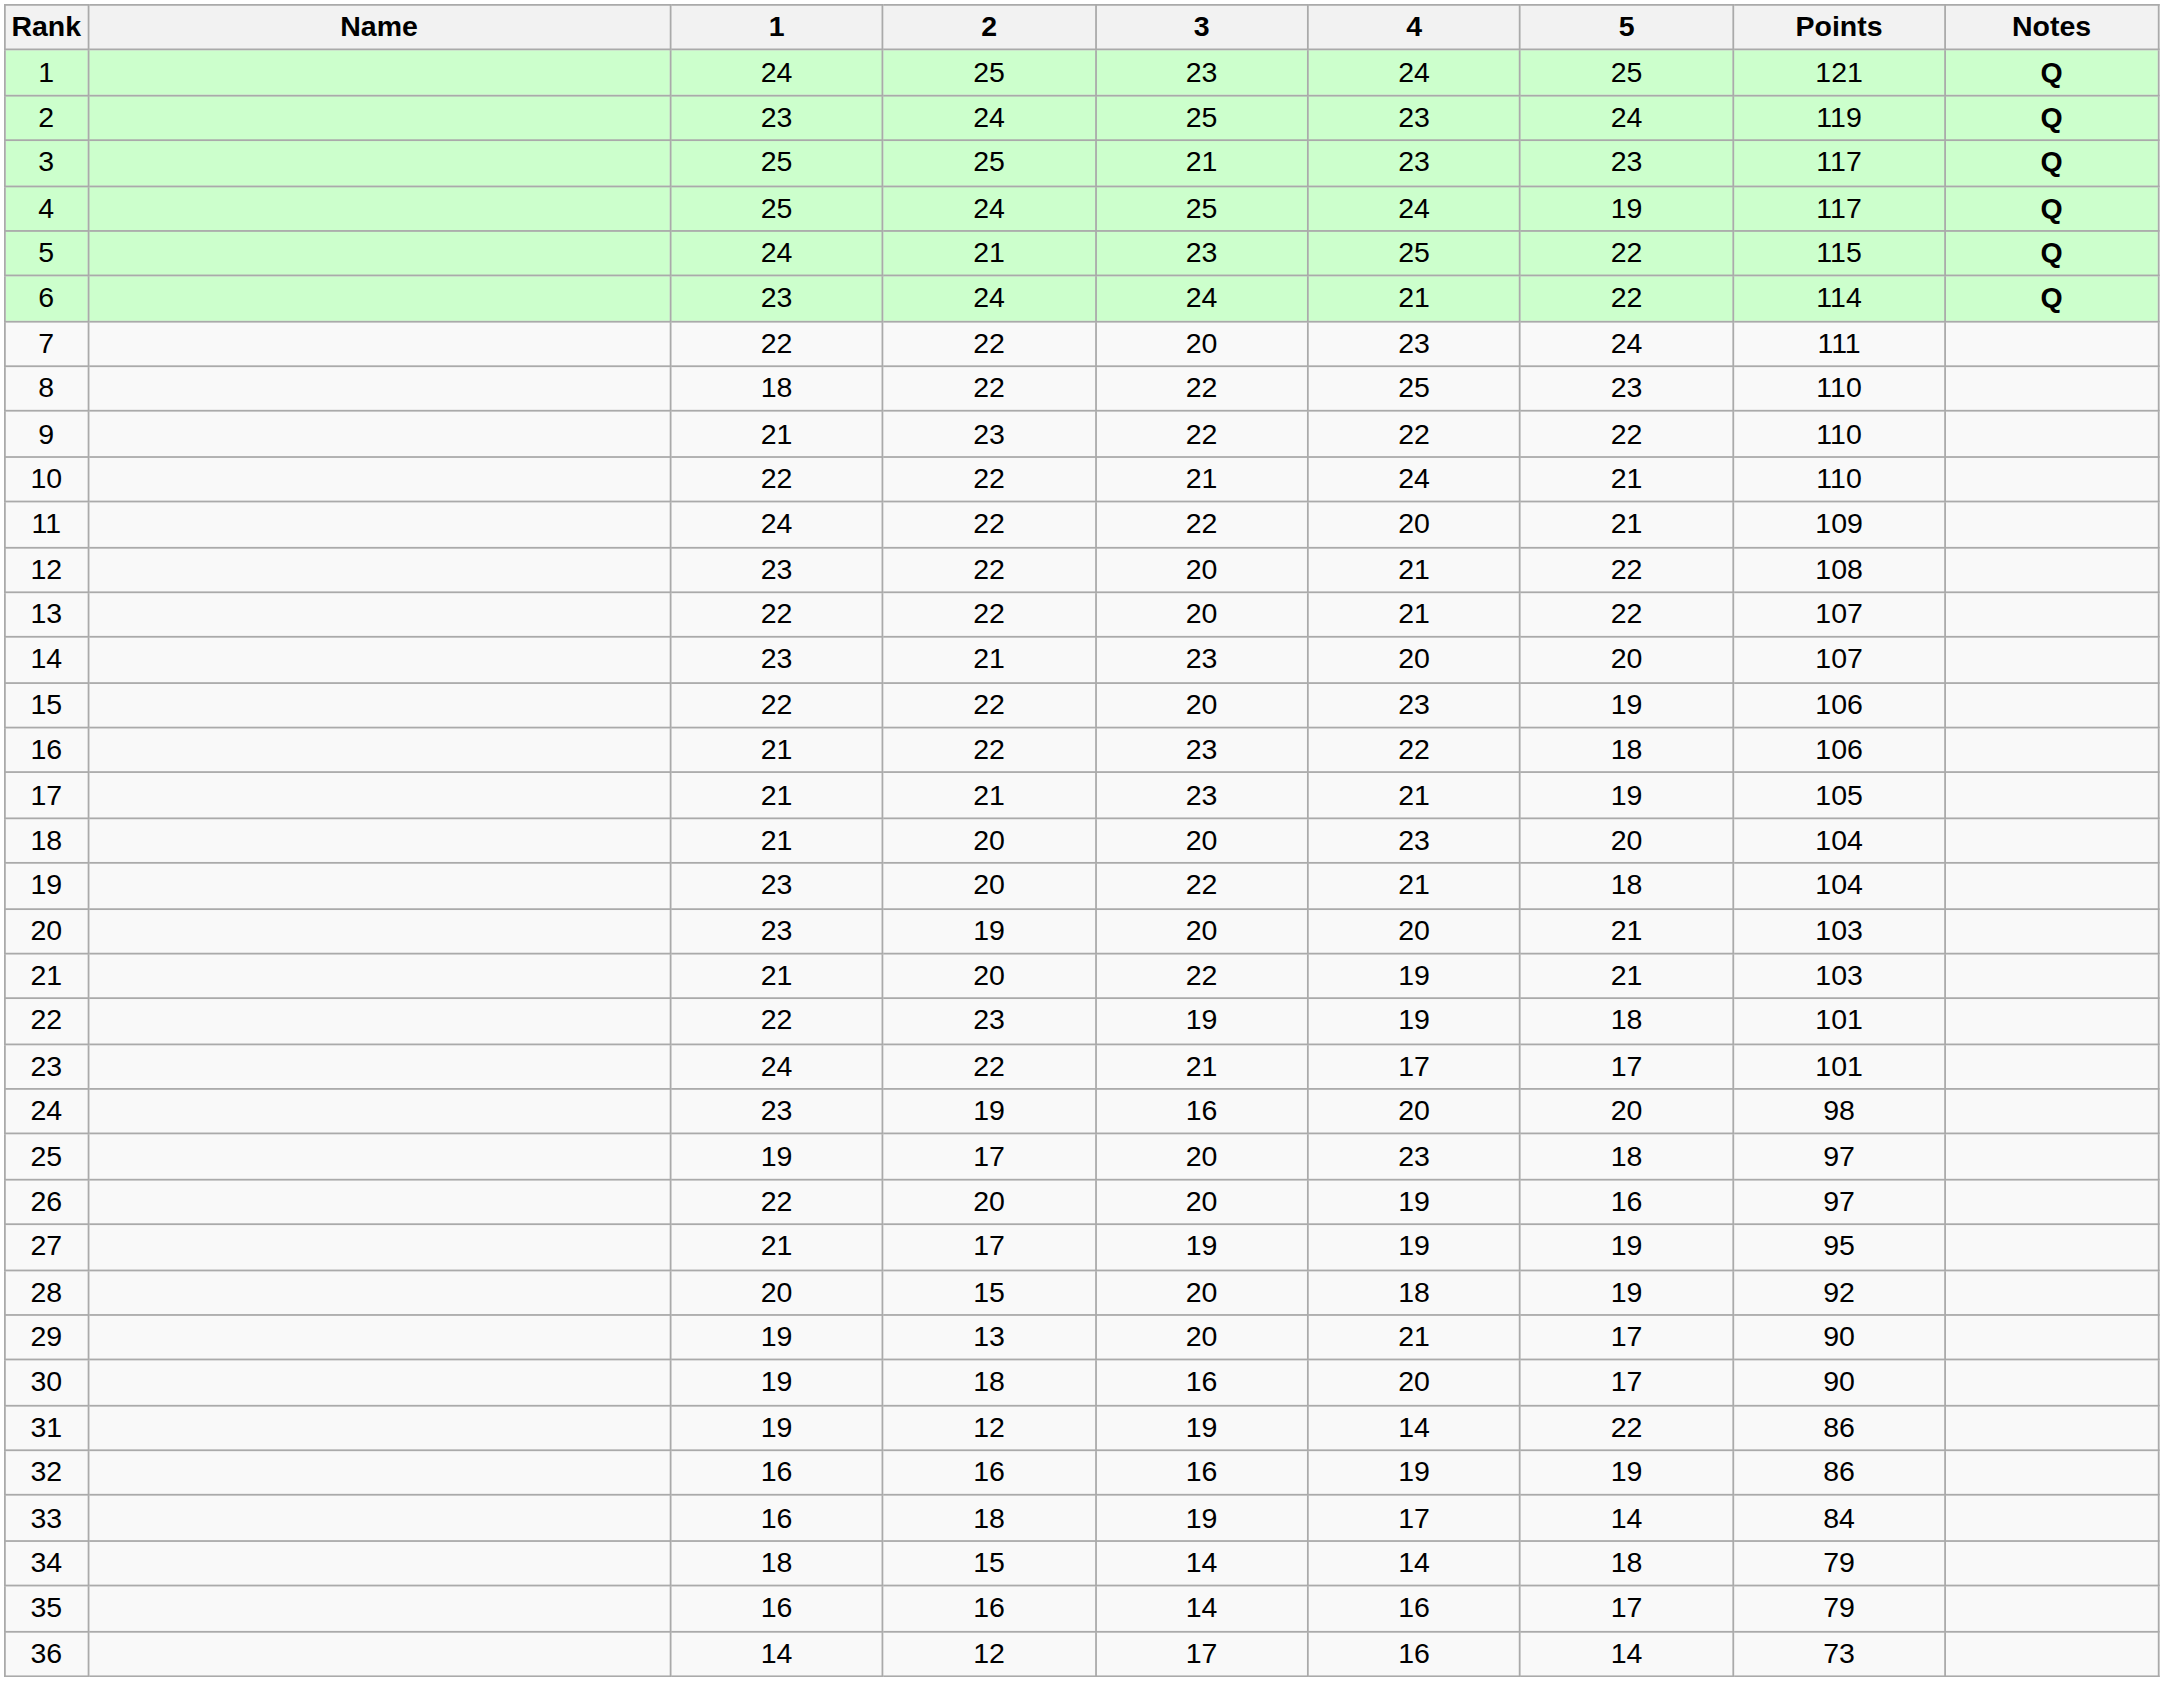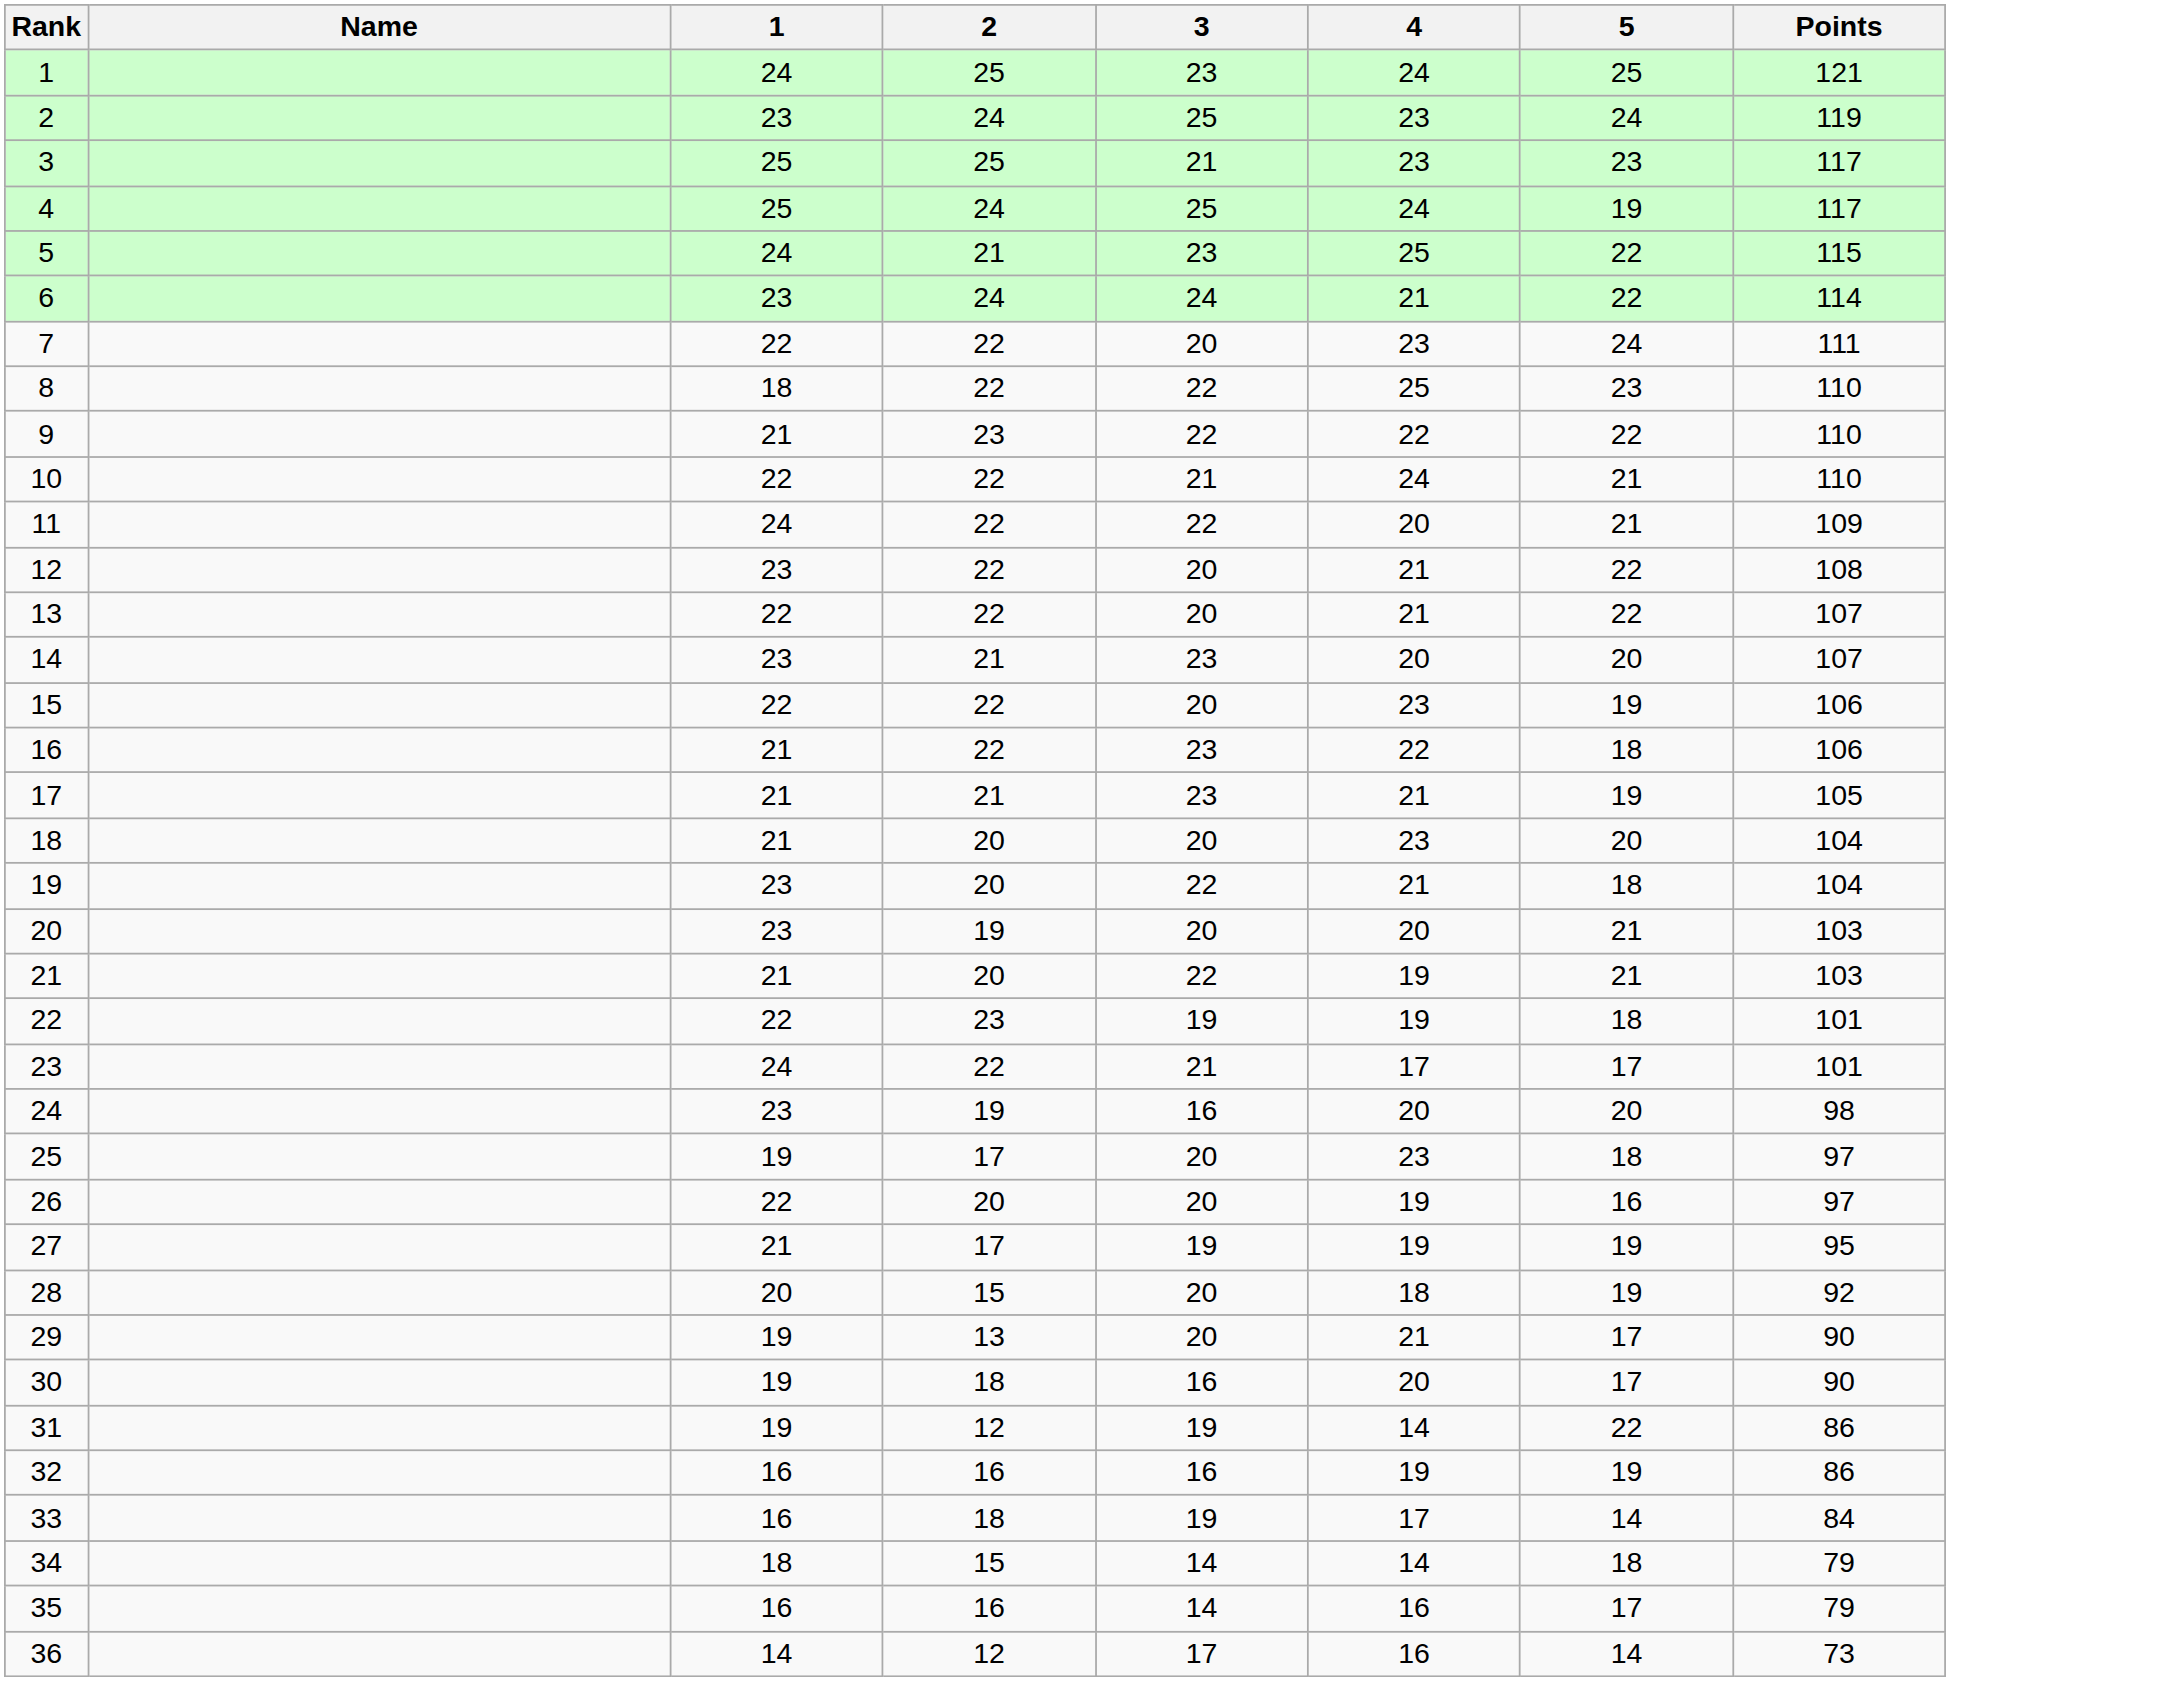- column: Notes | Q | Q | Q | Q | Q | Q
